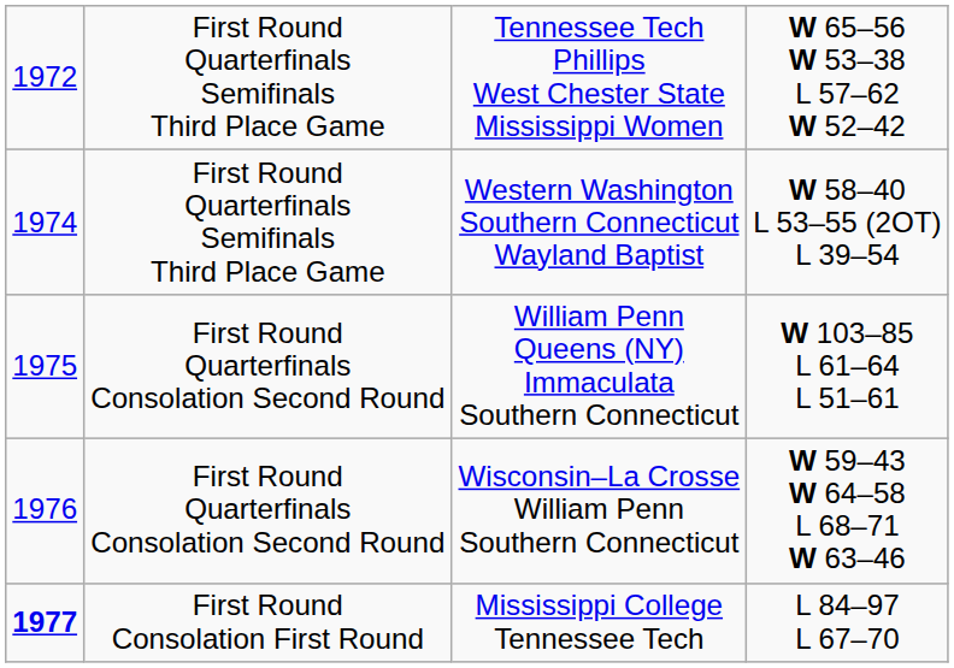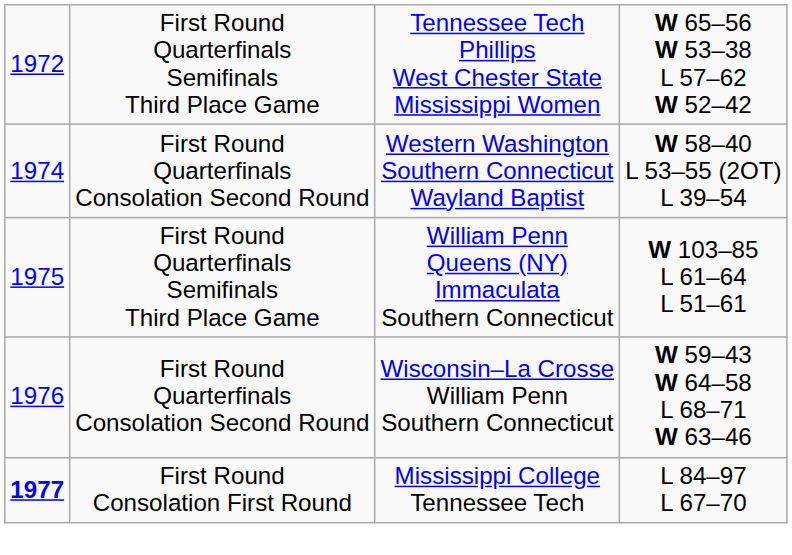Western Washington Southern Connecticut Wayland Baptist | column 2: First Round Quarterfinals Semifinals Third Place Game -> First Round Quarterfinals Consolation Second Round
William Penn Queens (NY) Immaculata Southern Connecticut | column 2: First Round Quarterfinals Consolation Second Round -> First Round Quarterfinals Semifinals Third Place Game
